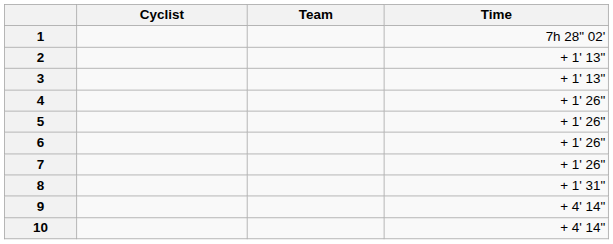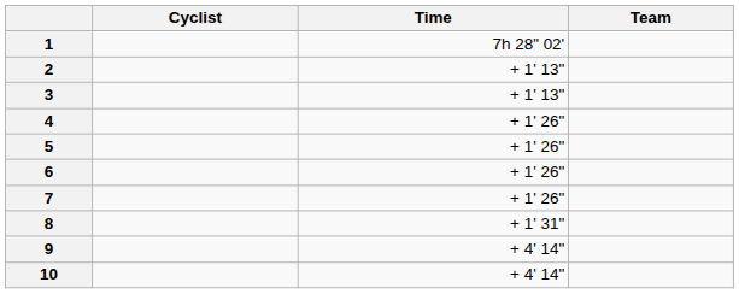columns swapped: Team <-> Time
